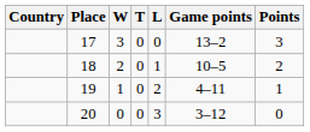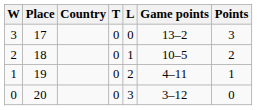columns swapped: Country <-> W
